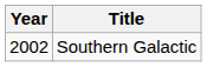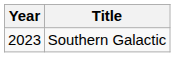Southern Galactic | Year: 2002 -> 2023
